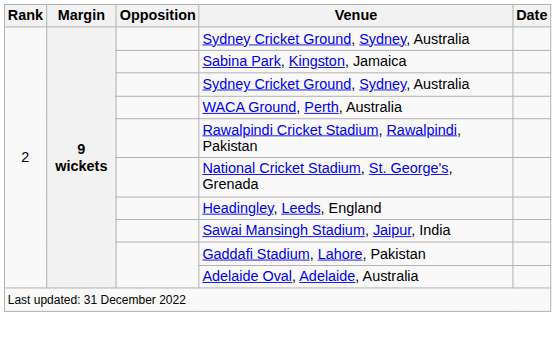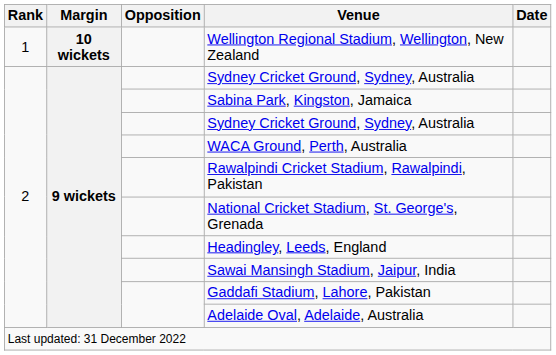+ row: 1 | 10 wickets | Wellington Regional Stadium, Wellington, New Zealand
